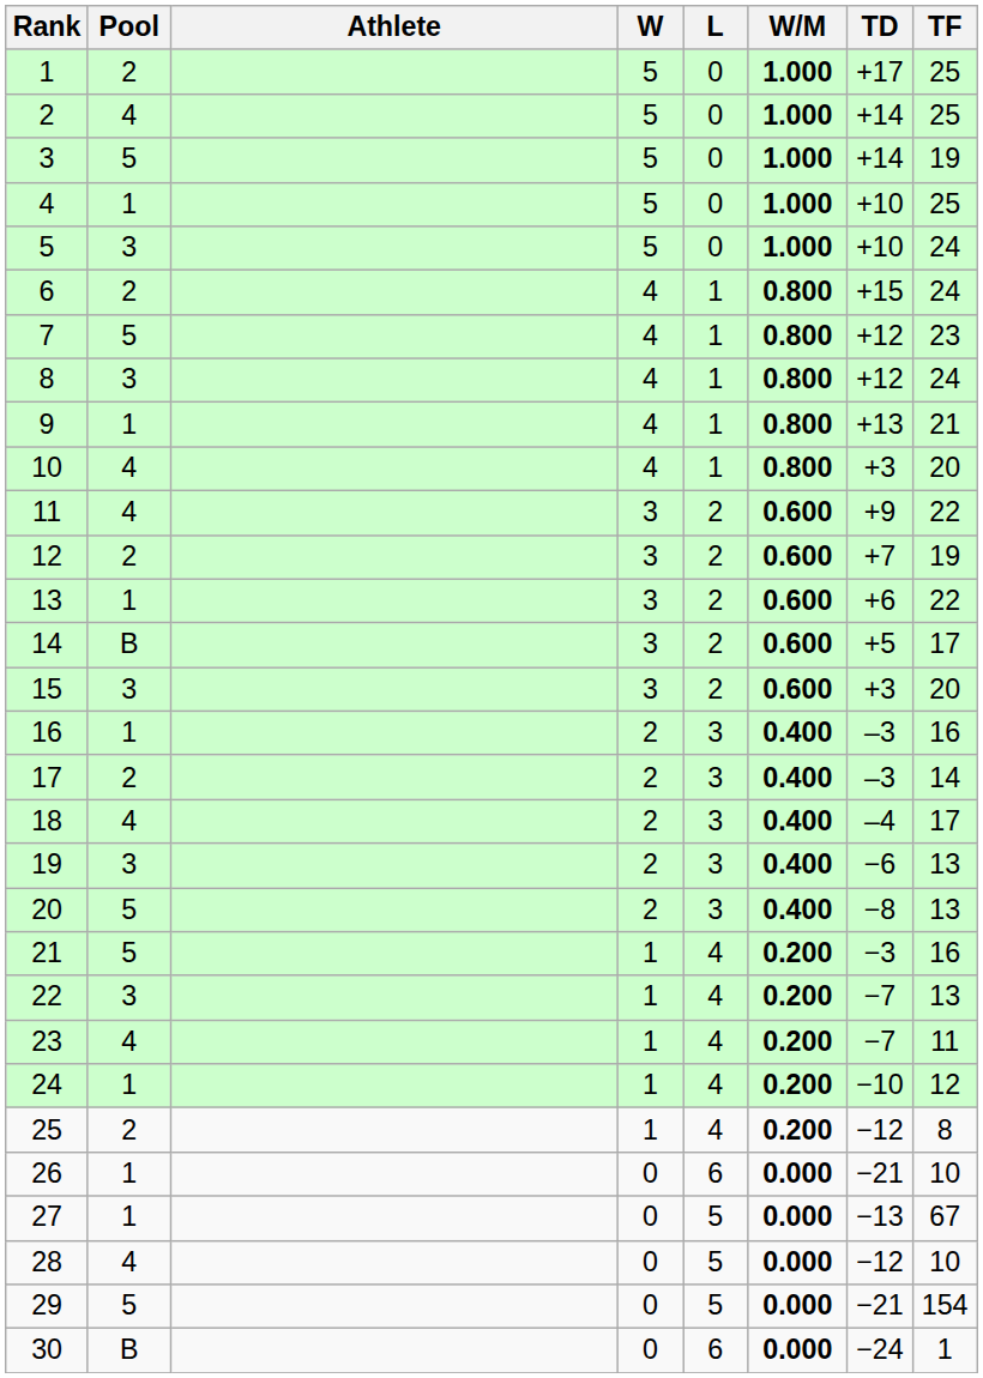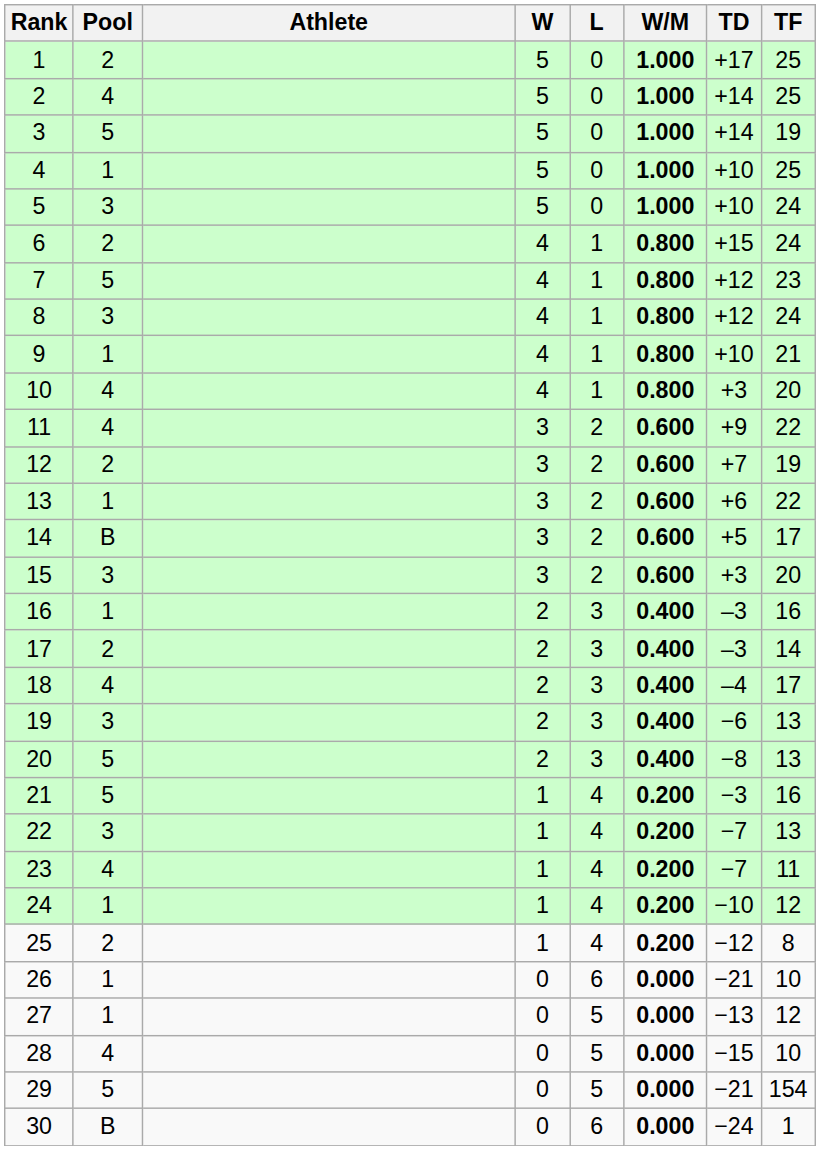9 | TD: +13 -> +10
27 | TF: 67 -> 12
28 | TD: −12 -> −15
